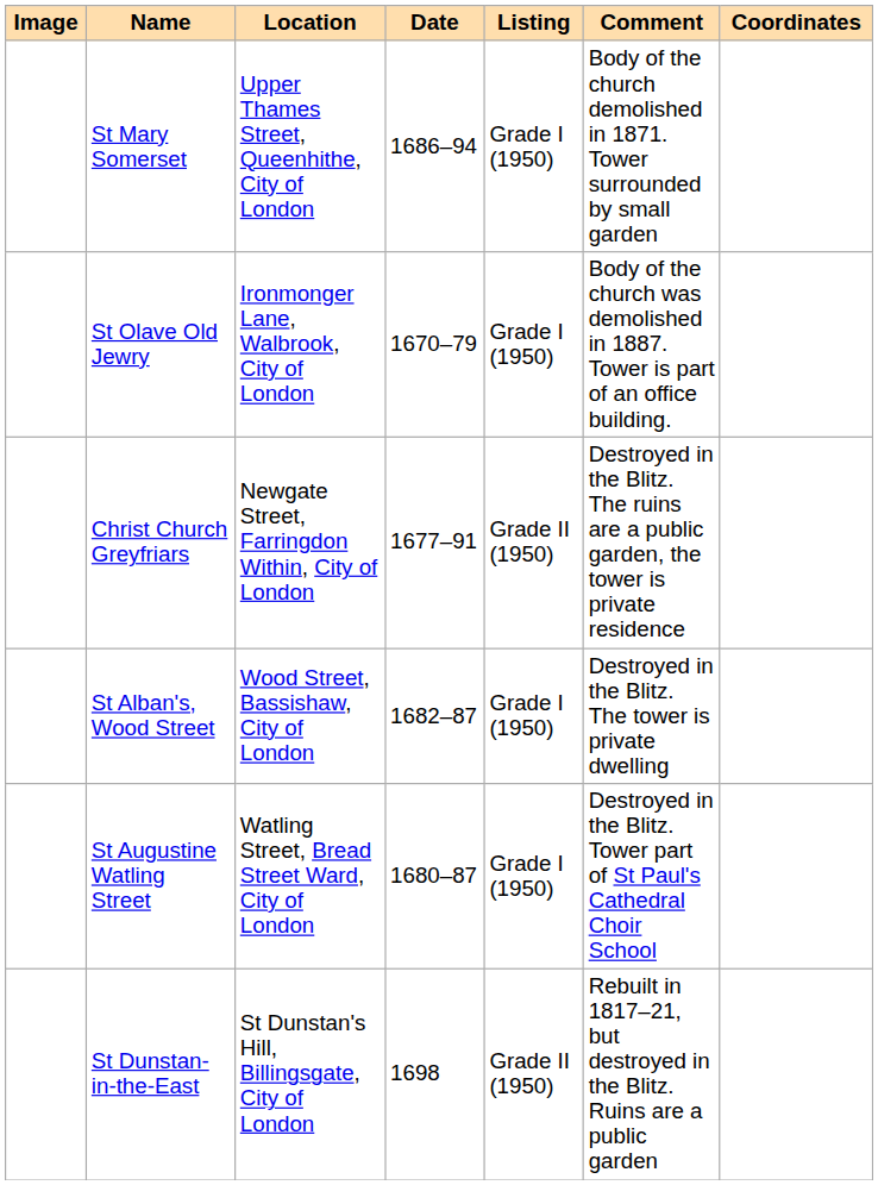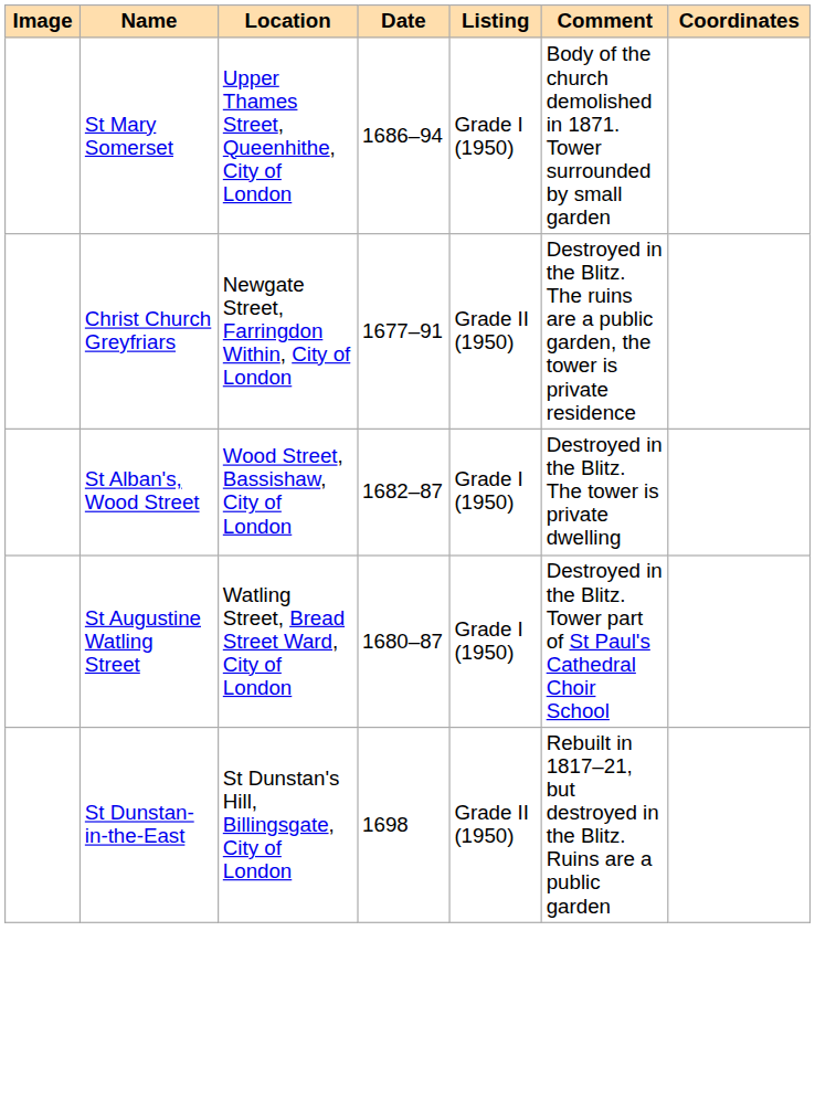- row: St Olave Old Jewry | Ironmonger Lane, Walbrook, City of London | 1670–79 | Grade I (1950) | Body of the church was demolished in 1887. Tower is part of an office building.
